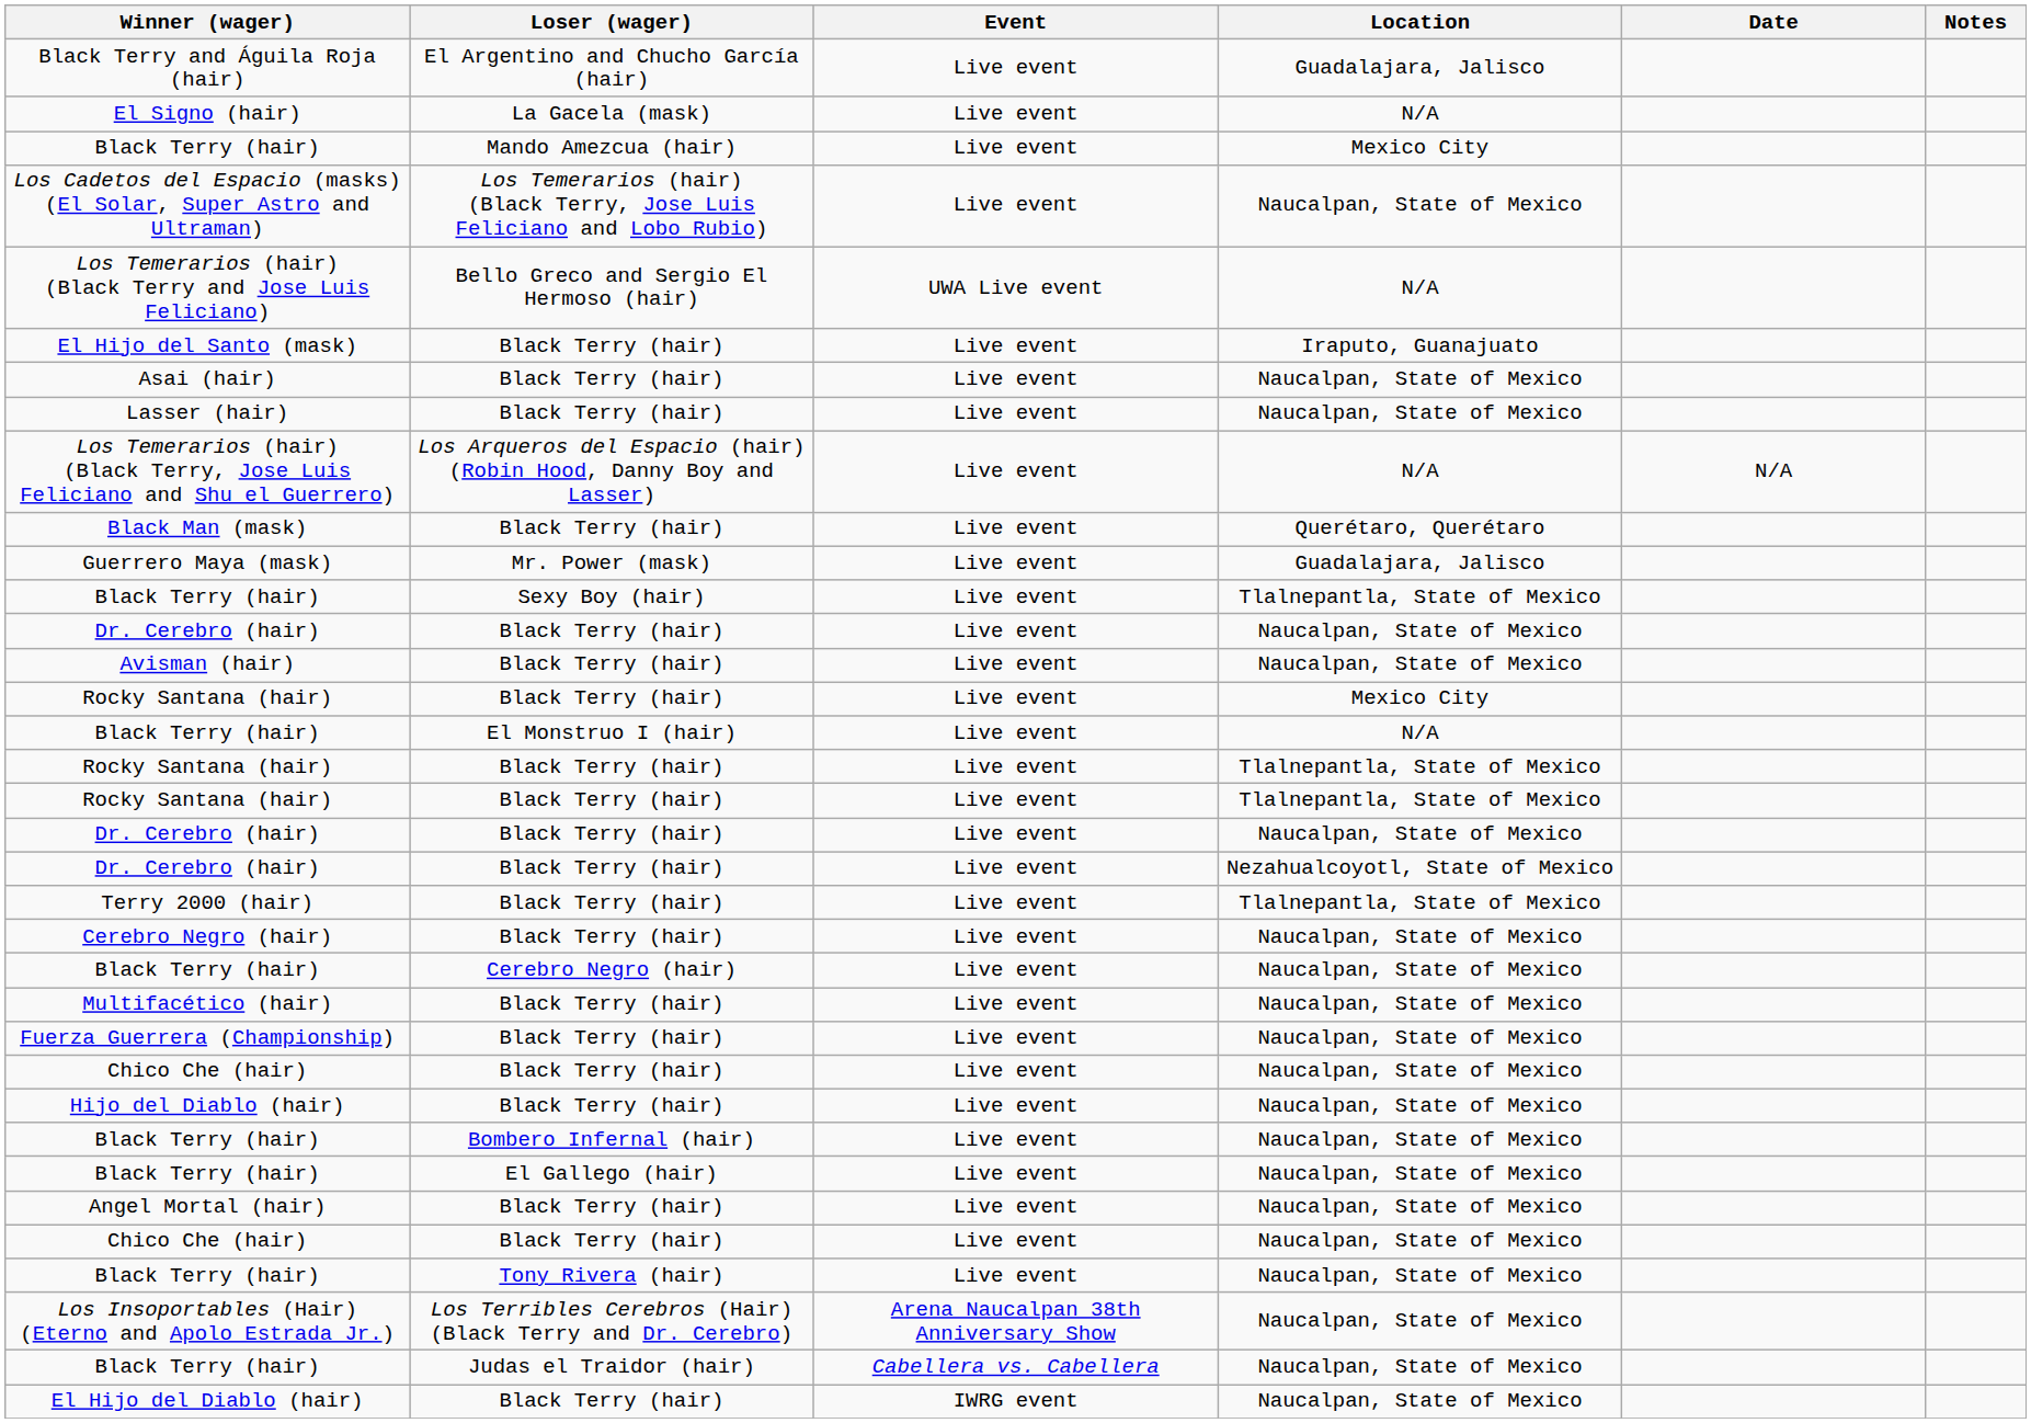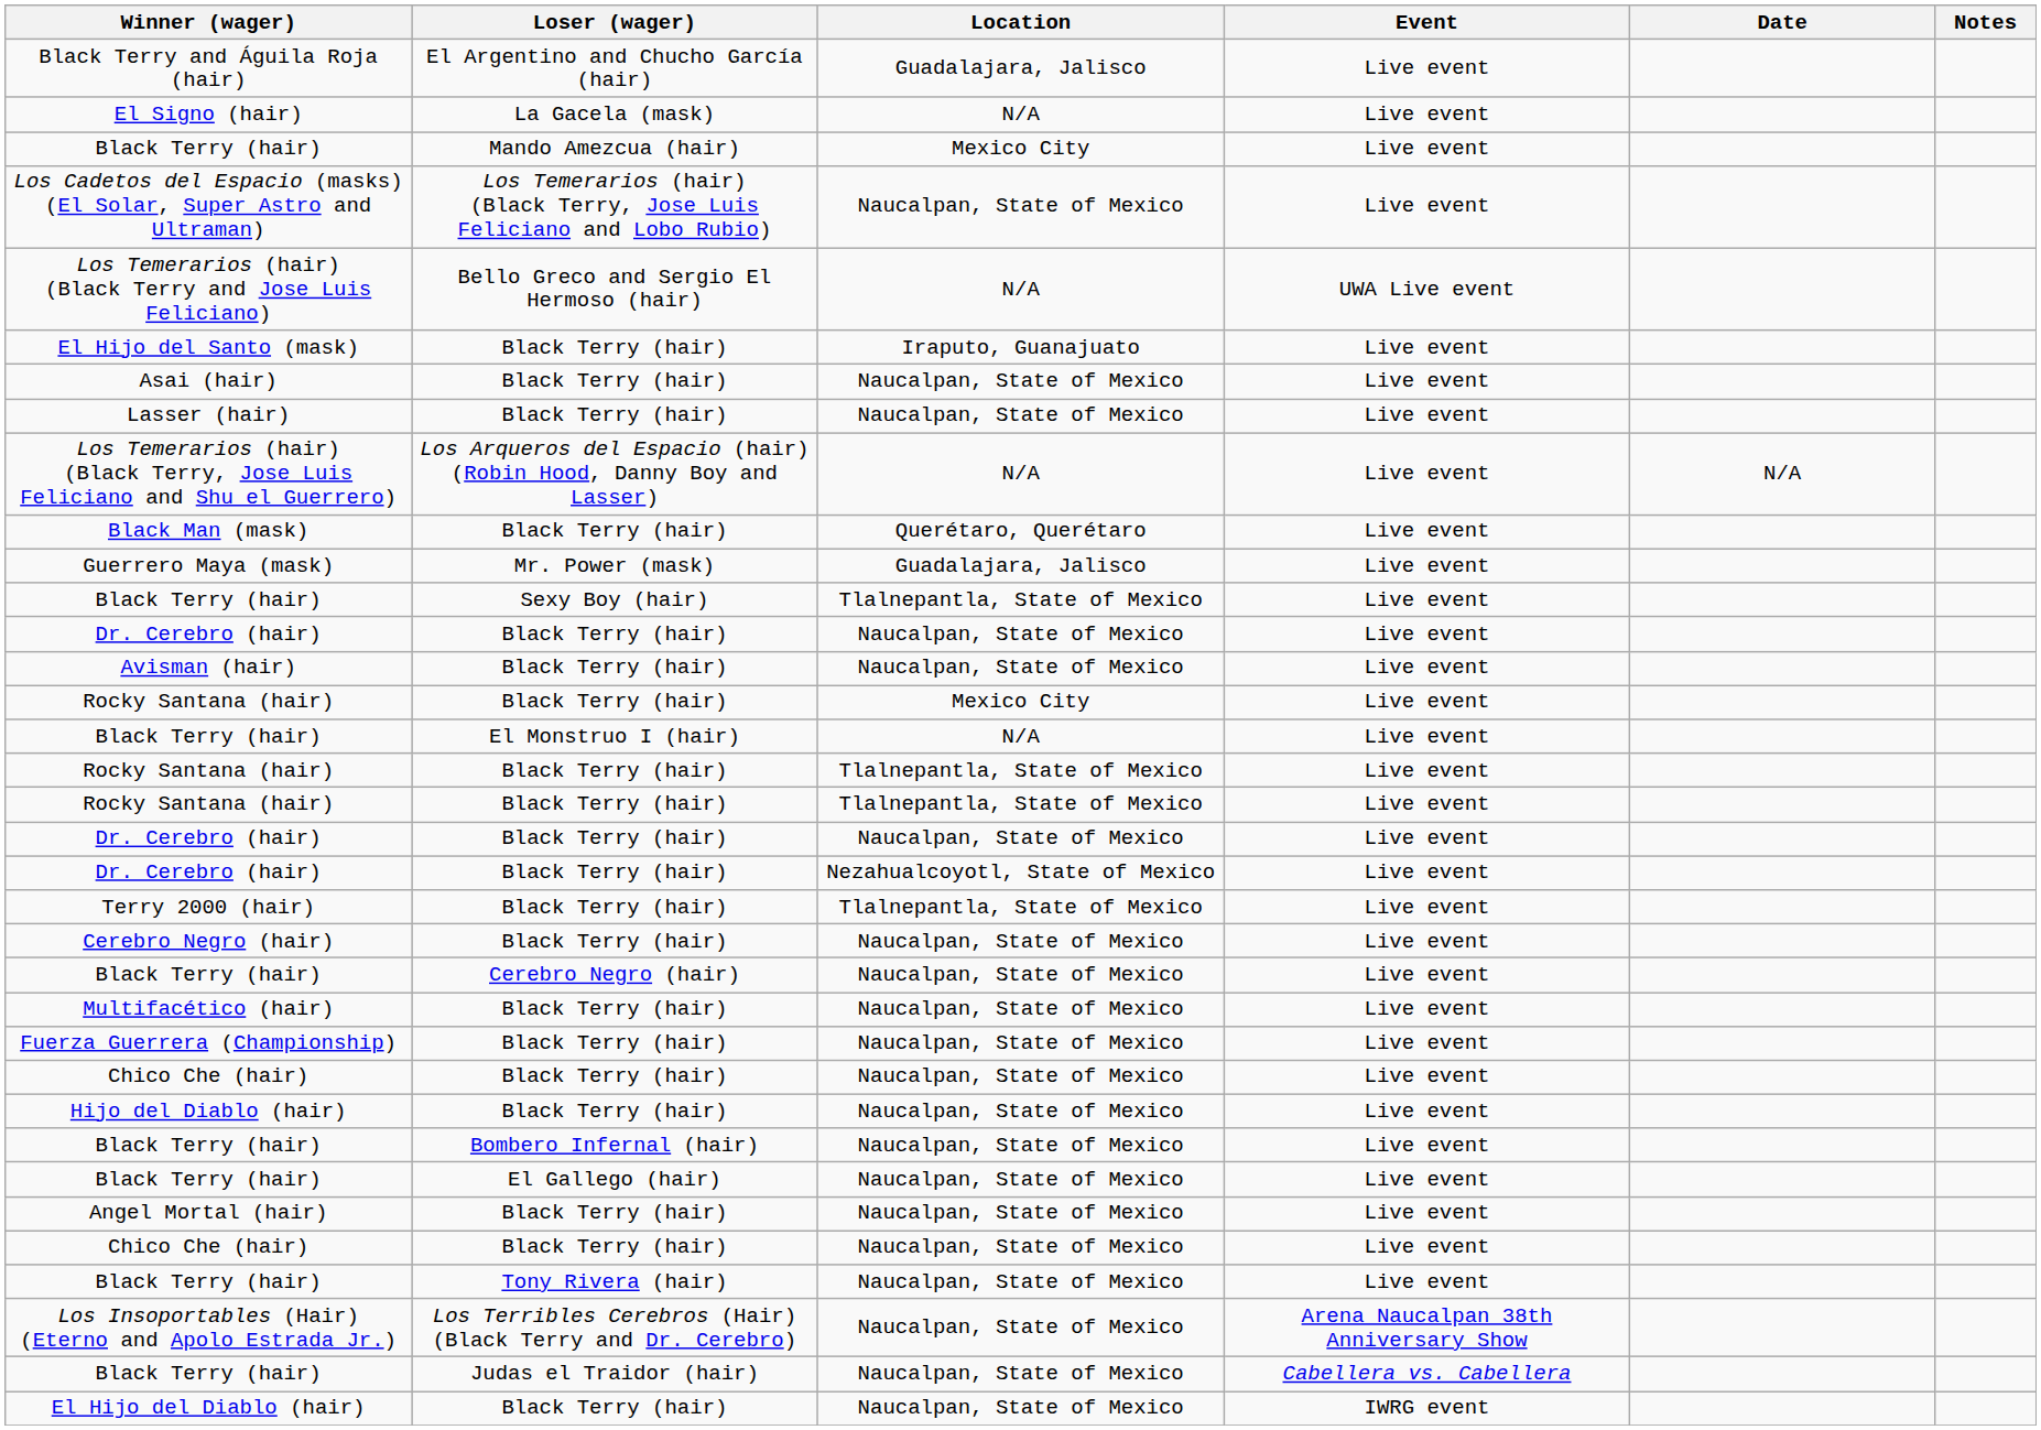columns swapped: Location <-> Event
